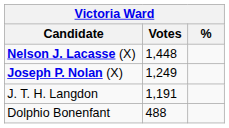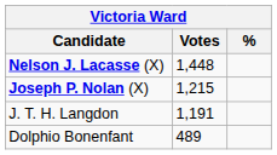Joseph P. Nolan (X) | Votes: 1,249 -> 1,215
Dolphio Bonenfant | Votes: 488 -> 489
